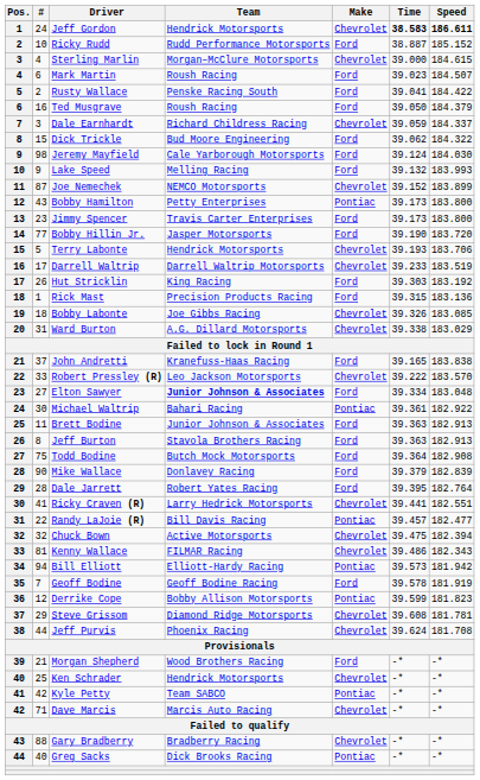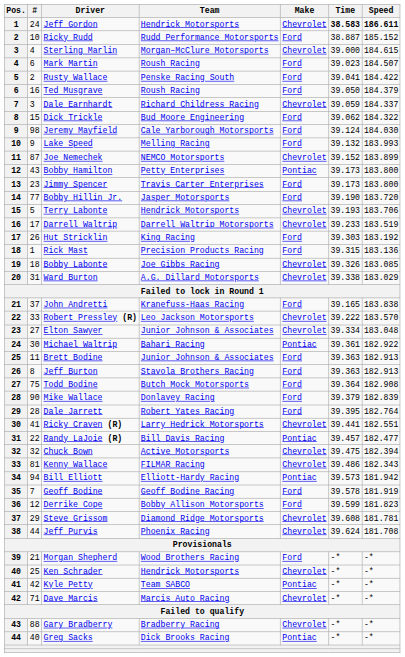Elton Sawyer | Team: bold -> normal
Elton Sawyer | Make: Ford -> Chevrolet
Derrike Cope | Make: Pontiac -> Ford
